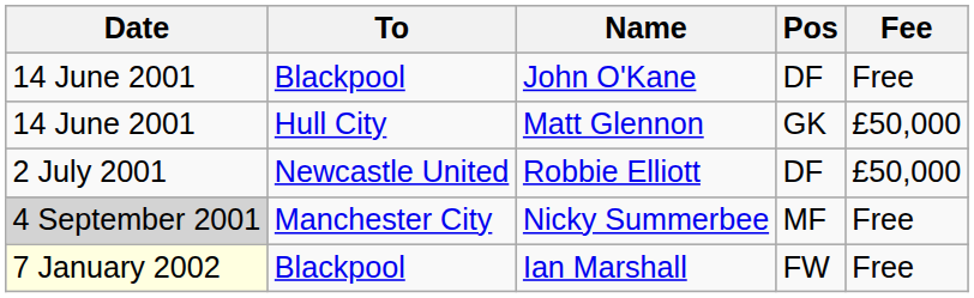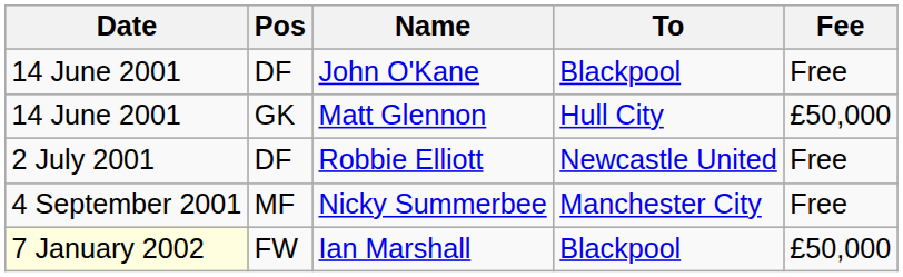columns swapped: Pos <-> To
Robbie Elliott | Fee: £50,000 -> Free
Nicky Summerbee | Date: lightgrey background -> no background
Ian Marshall | Fee: Free -> £50,000
